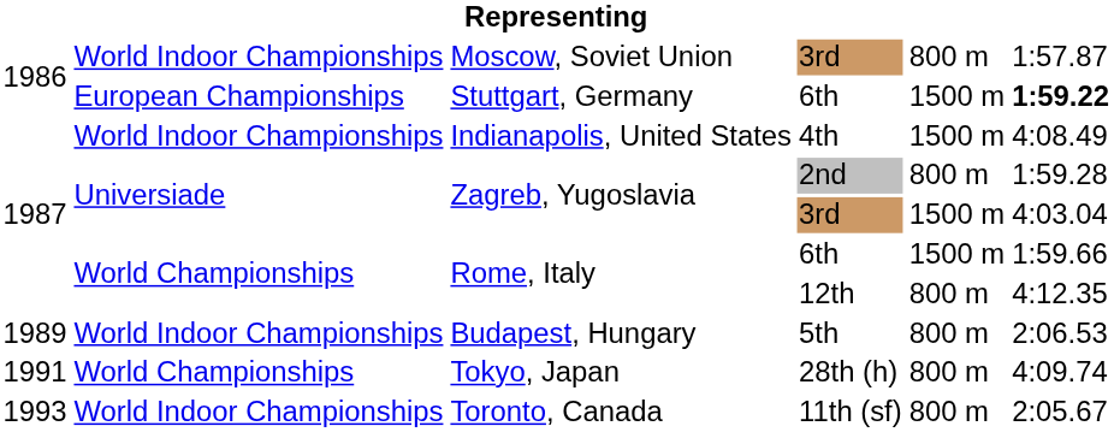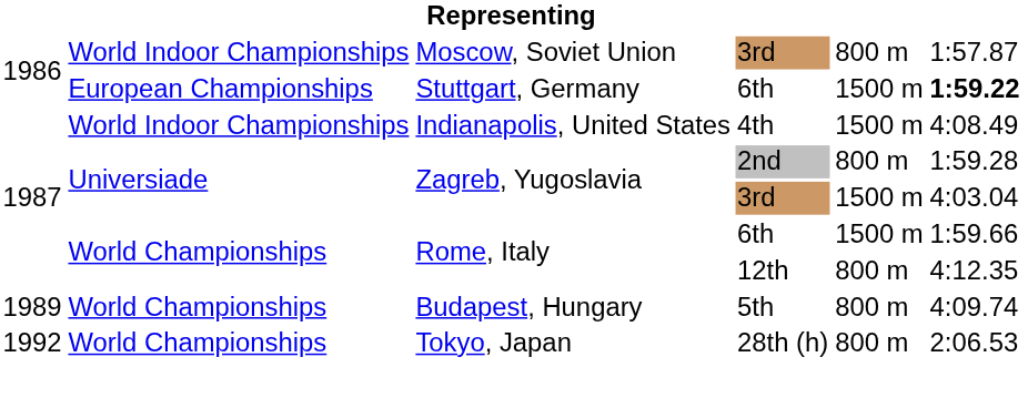Budapest, Hungary | column 2: World Indoor Championships -> World Championships
Budapest, Hungary | column 6: 2:06.53 -> 4:09.74
Tokyo, Japan | column 1: 1991 -> 1992
Tokyo, Japan | column 6: 4:09.74 -> 2:06.53
- row: 1993 | World Indoor Championships | Toronto, Canada | 11th (sf) | 800 m | 2:05.67
